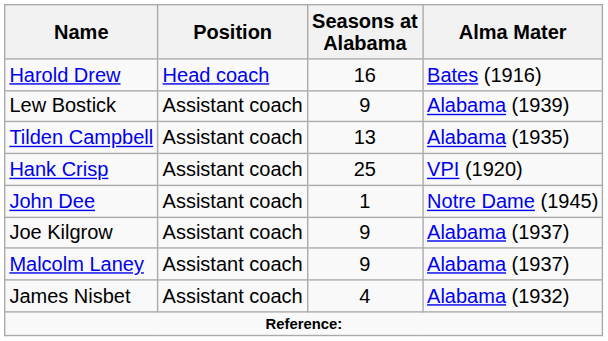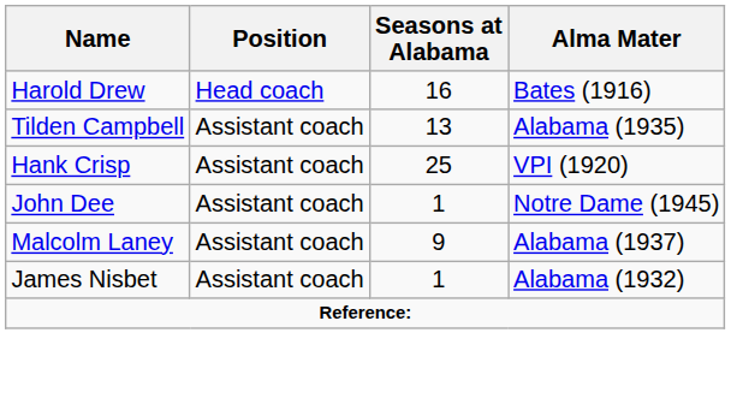- row: Lew Bostick | Assistant coach | 9 | Alabama (1939)
- row: Joe Kilgrow | Assistant coach | 9 | Alabama (1937)
James Nisbet | Seasons at Alabama: 4 -> 1
